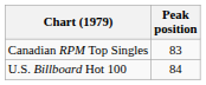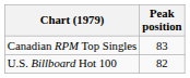U.S. Billboard Hot 100 | Peak position: 84 -> 82
